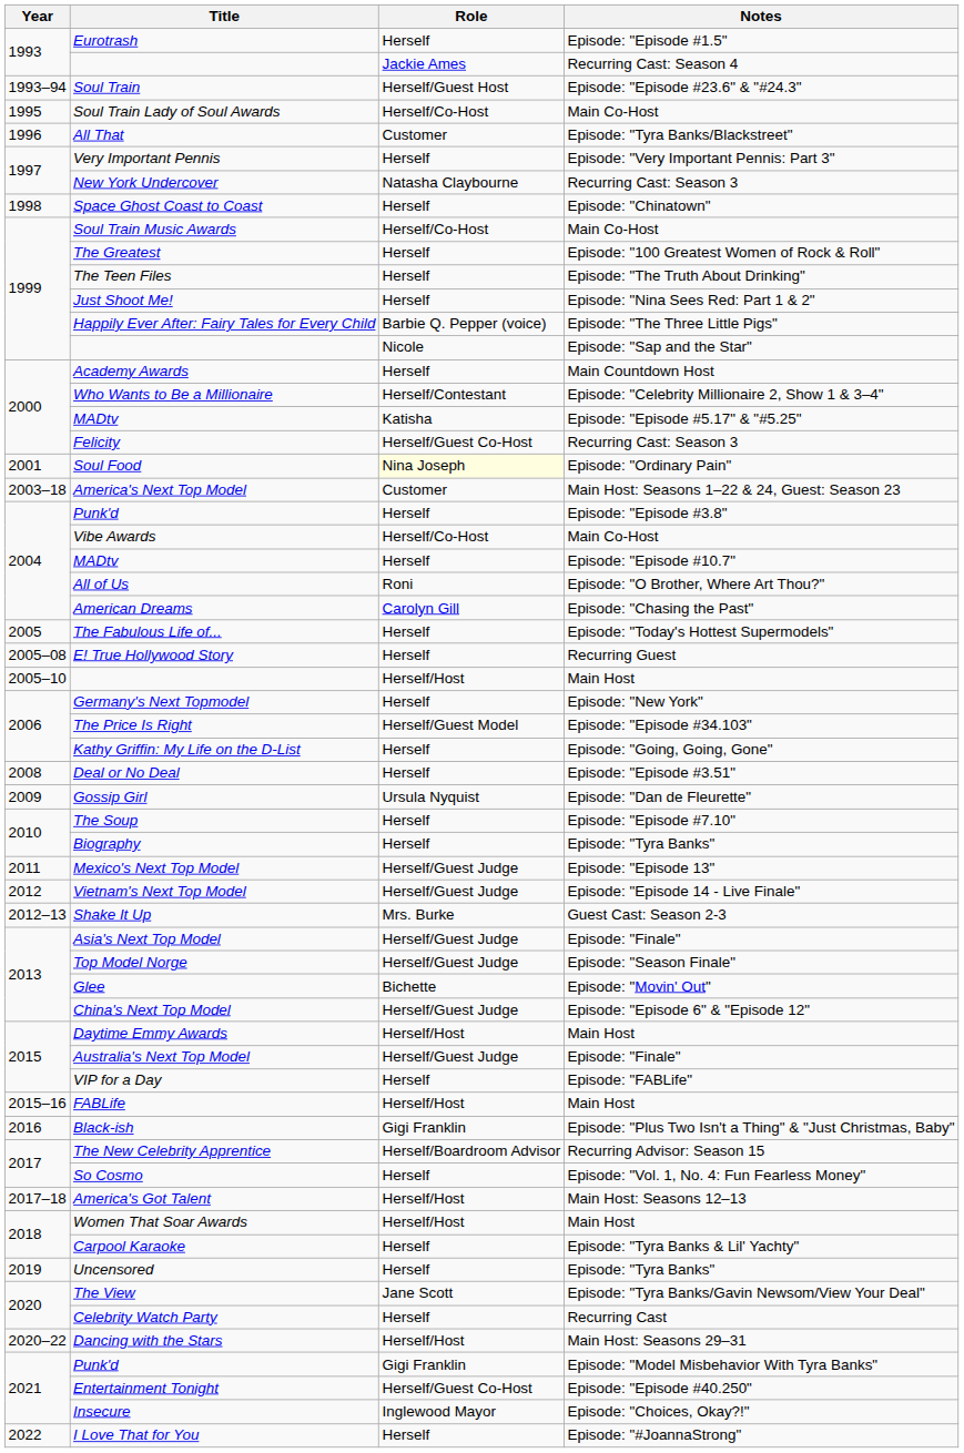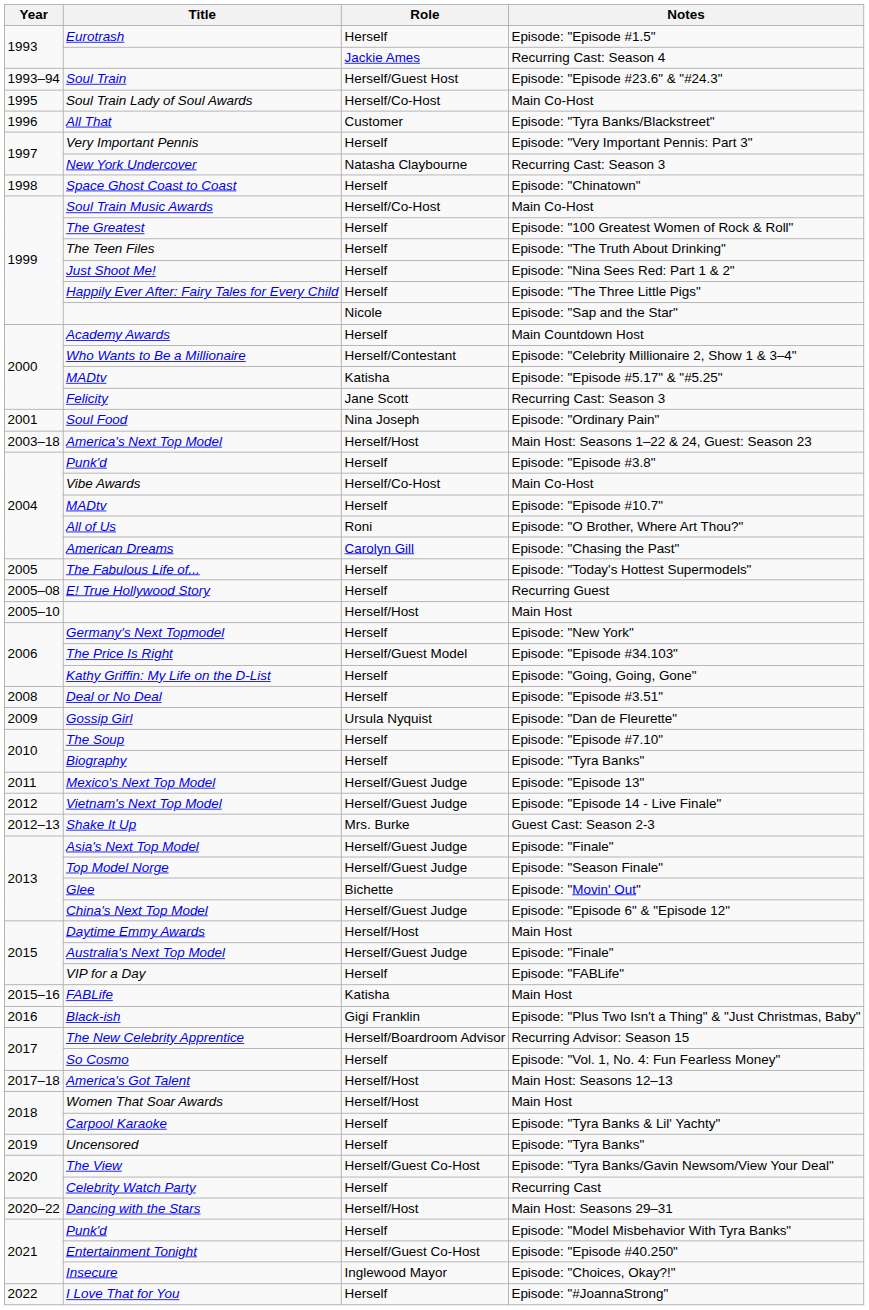Happily Ever After: Fairy Tales for Every Child | Role: Barbie Q. Pepper (voice) -> Herself
Felicity | Role: Herself/Guest Co-Host -> Jane Scott
Soul Food | Role: lightyellow background -> no background
America's Next Top Model | Role: Customer -> Herself/Host
FABLife | Role: Herself/Host -> Katisha
The View | Role: Jane Scott -> Herself/Guest Co-Host
Punk'd / Episode: "Model Misbehavior With Tyra Banks" | Role: Gigi Franklin -> Herself
